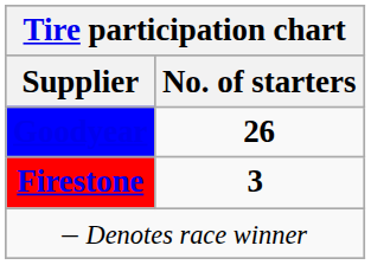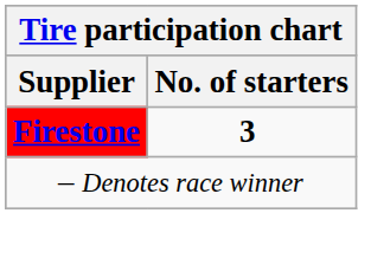- row: Goodyear | 26
